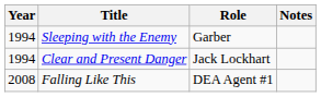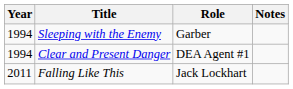Clear and Present Danger | Role: Jack Lockhart -> DEA Agent #1
Falling Like This | Year: 2008 -> 2011
Falling Like This | Role: DEA Agent #1 -> Jack Lockhart
